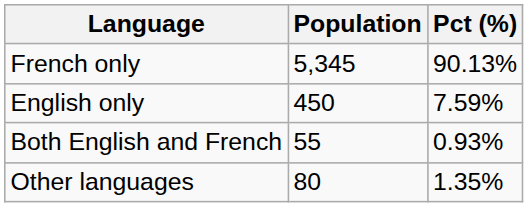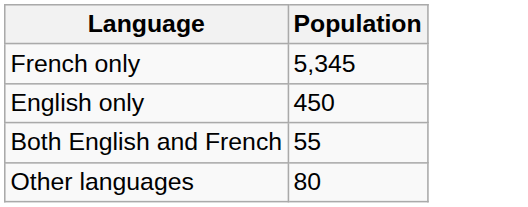- column: Pct (%) | 90.13% | 7.59% | 0.93% | 1.35%
